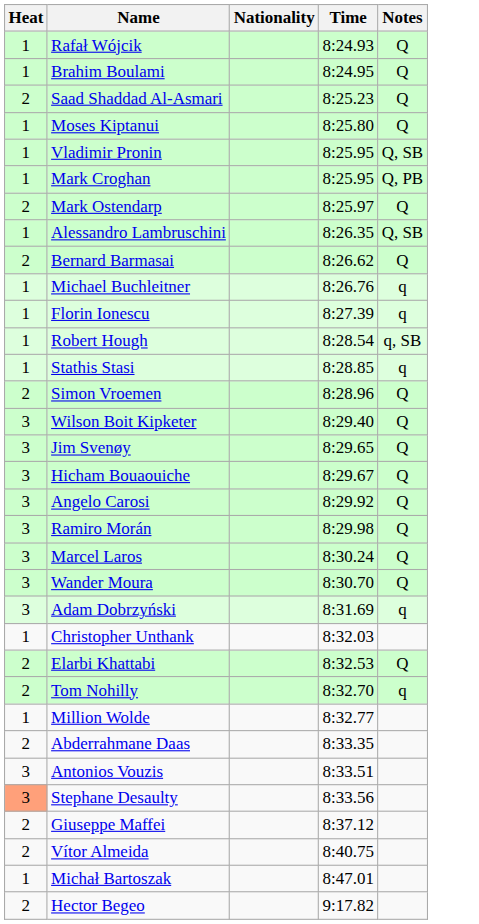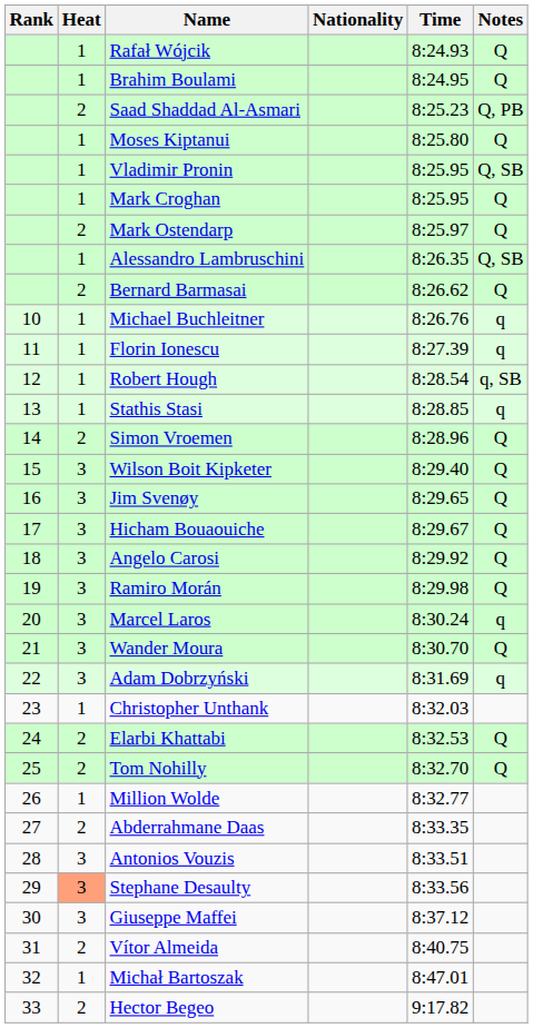+ column: Rank | 10 | 11 | 12 | 13 | 14 | 15 | 16 | 17 | 18 | 19 | 20 | 21 | 22 | 23 | 24 | 25 | 26 | 27 | 28 | 29 | 30 | 31 | 32 | 33
Saad Shaddad Al-Asmari | Notes: Q -> Q, PB
Mark Croghan | Notes: Q, PB -> Q
Marcel Laros | Notes: Q -> q
Tom Nohilly | Notes: q -> Q
Giuseppe Maffei | Heat: 2 -> 3
